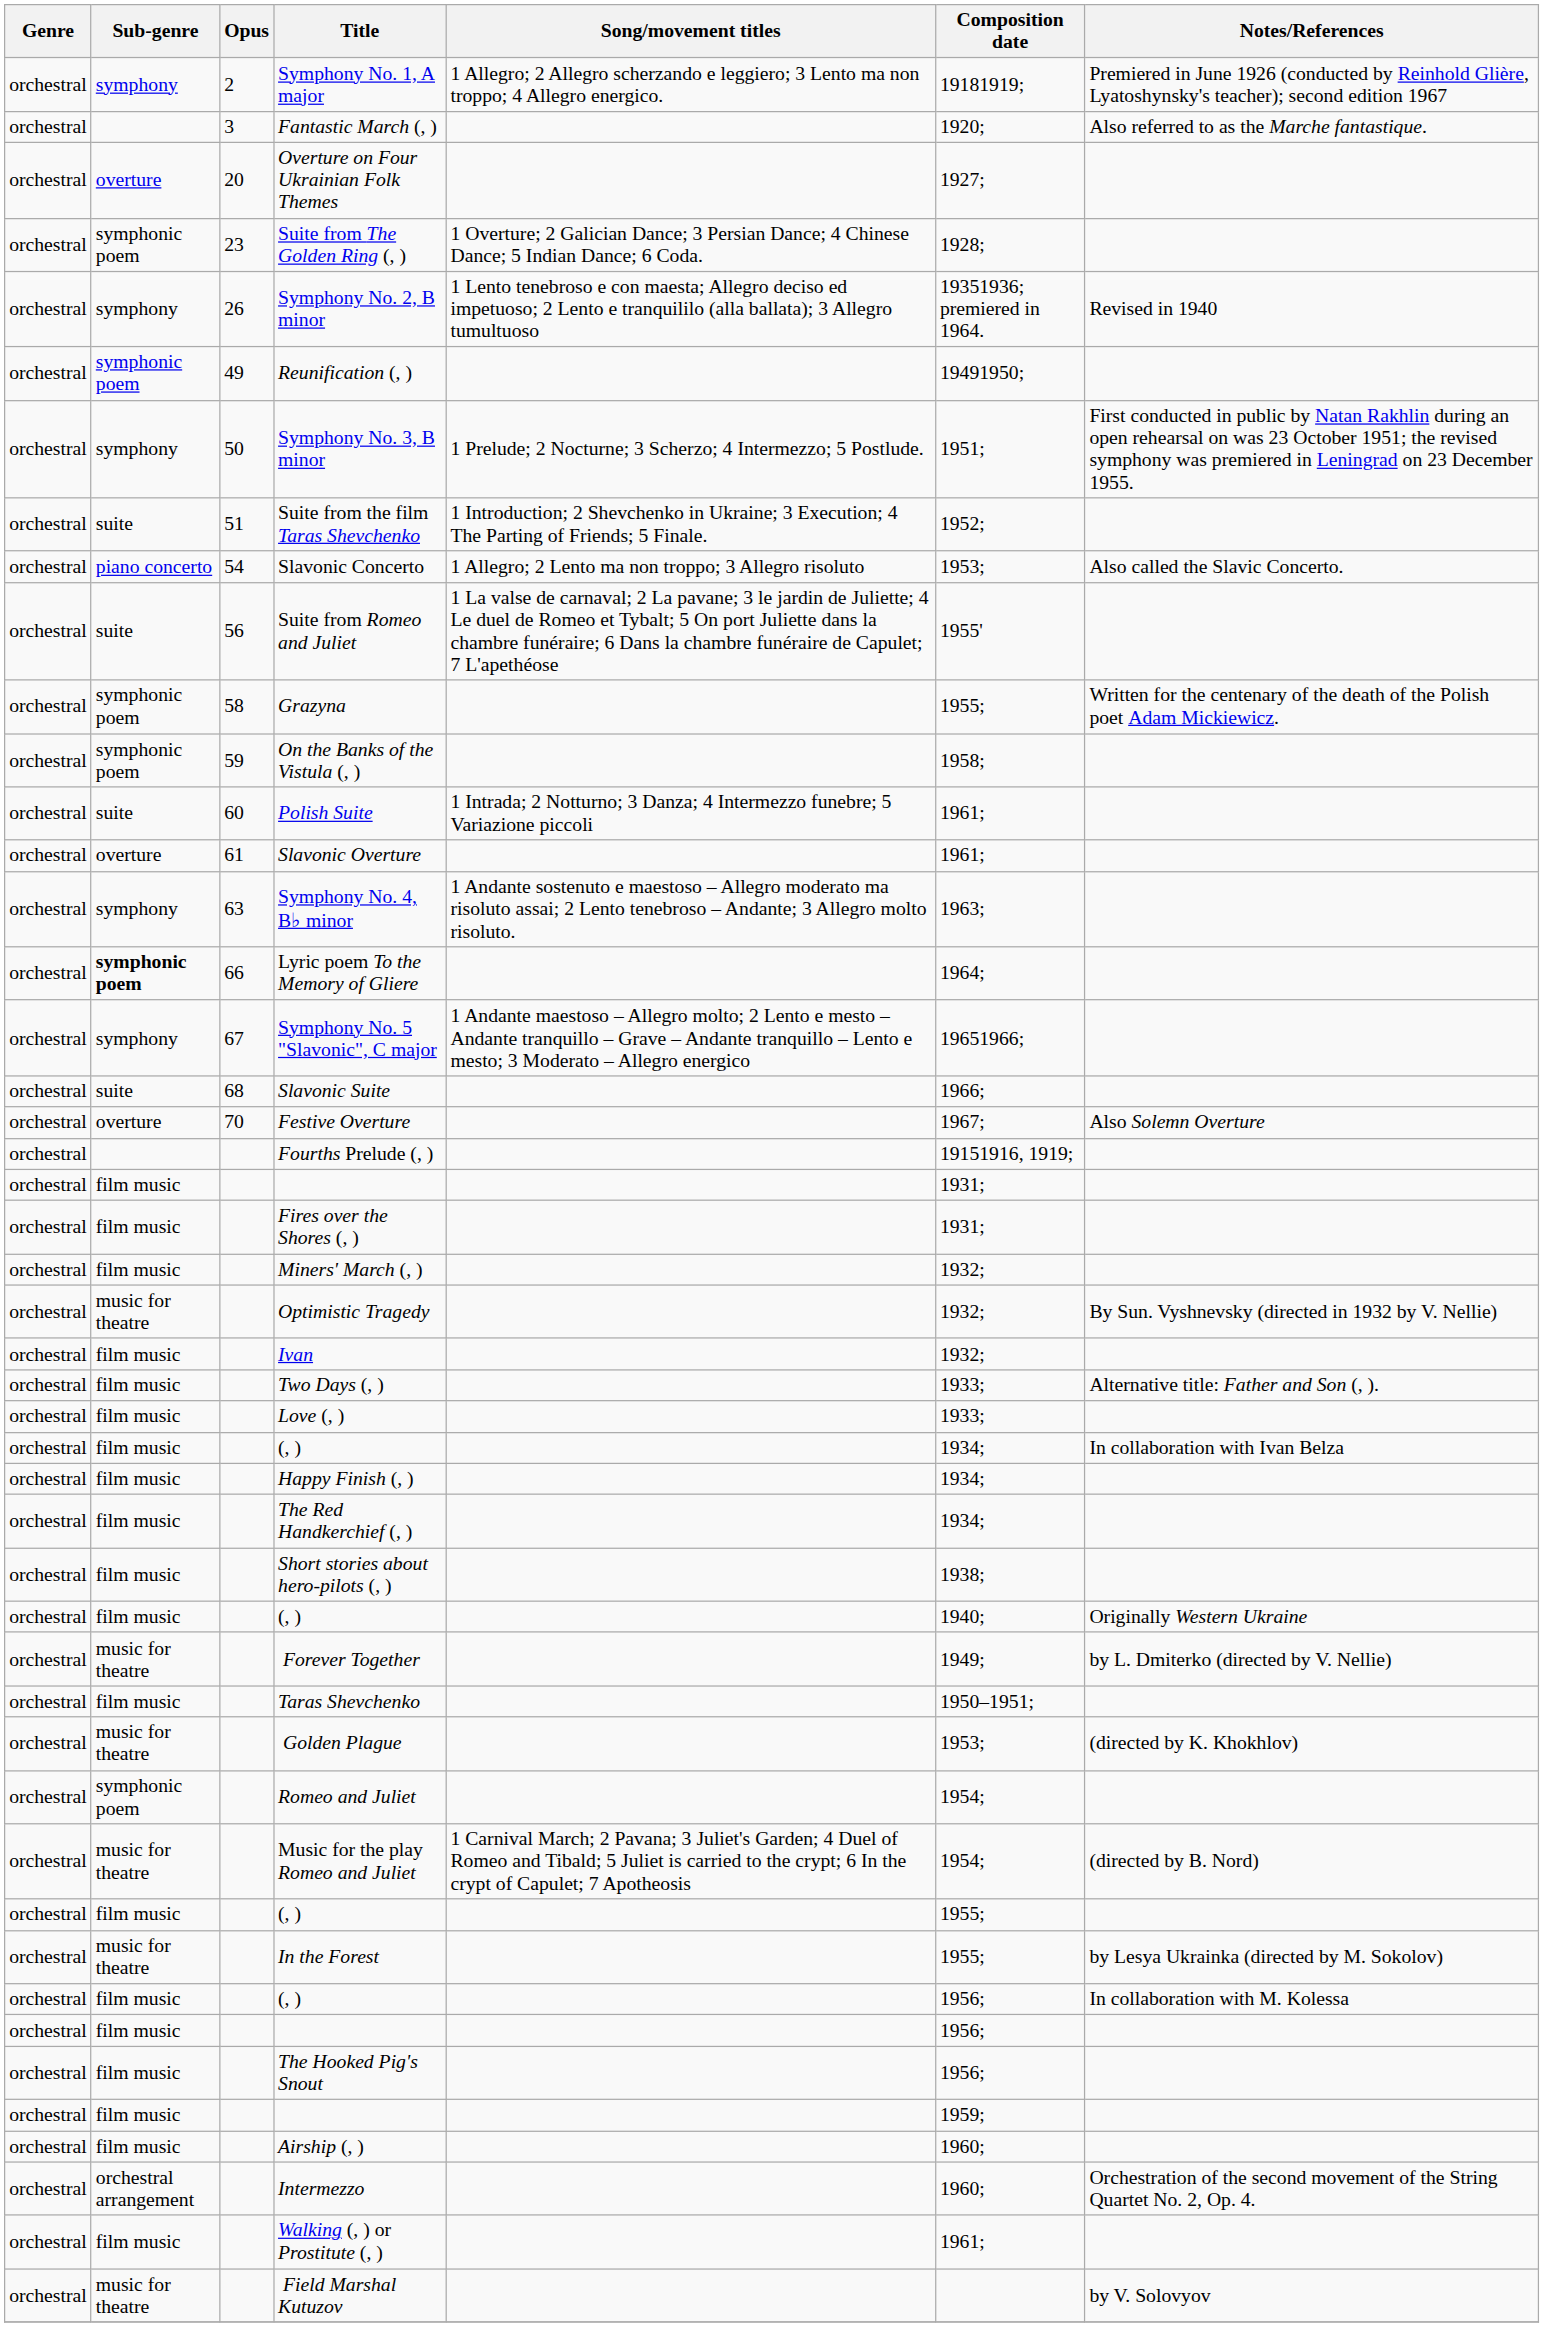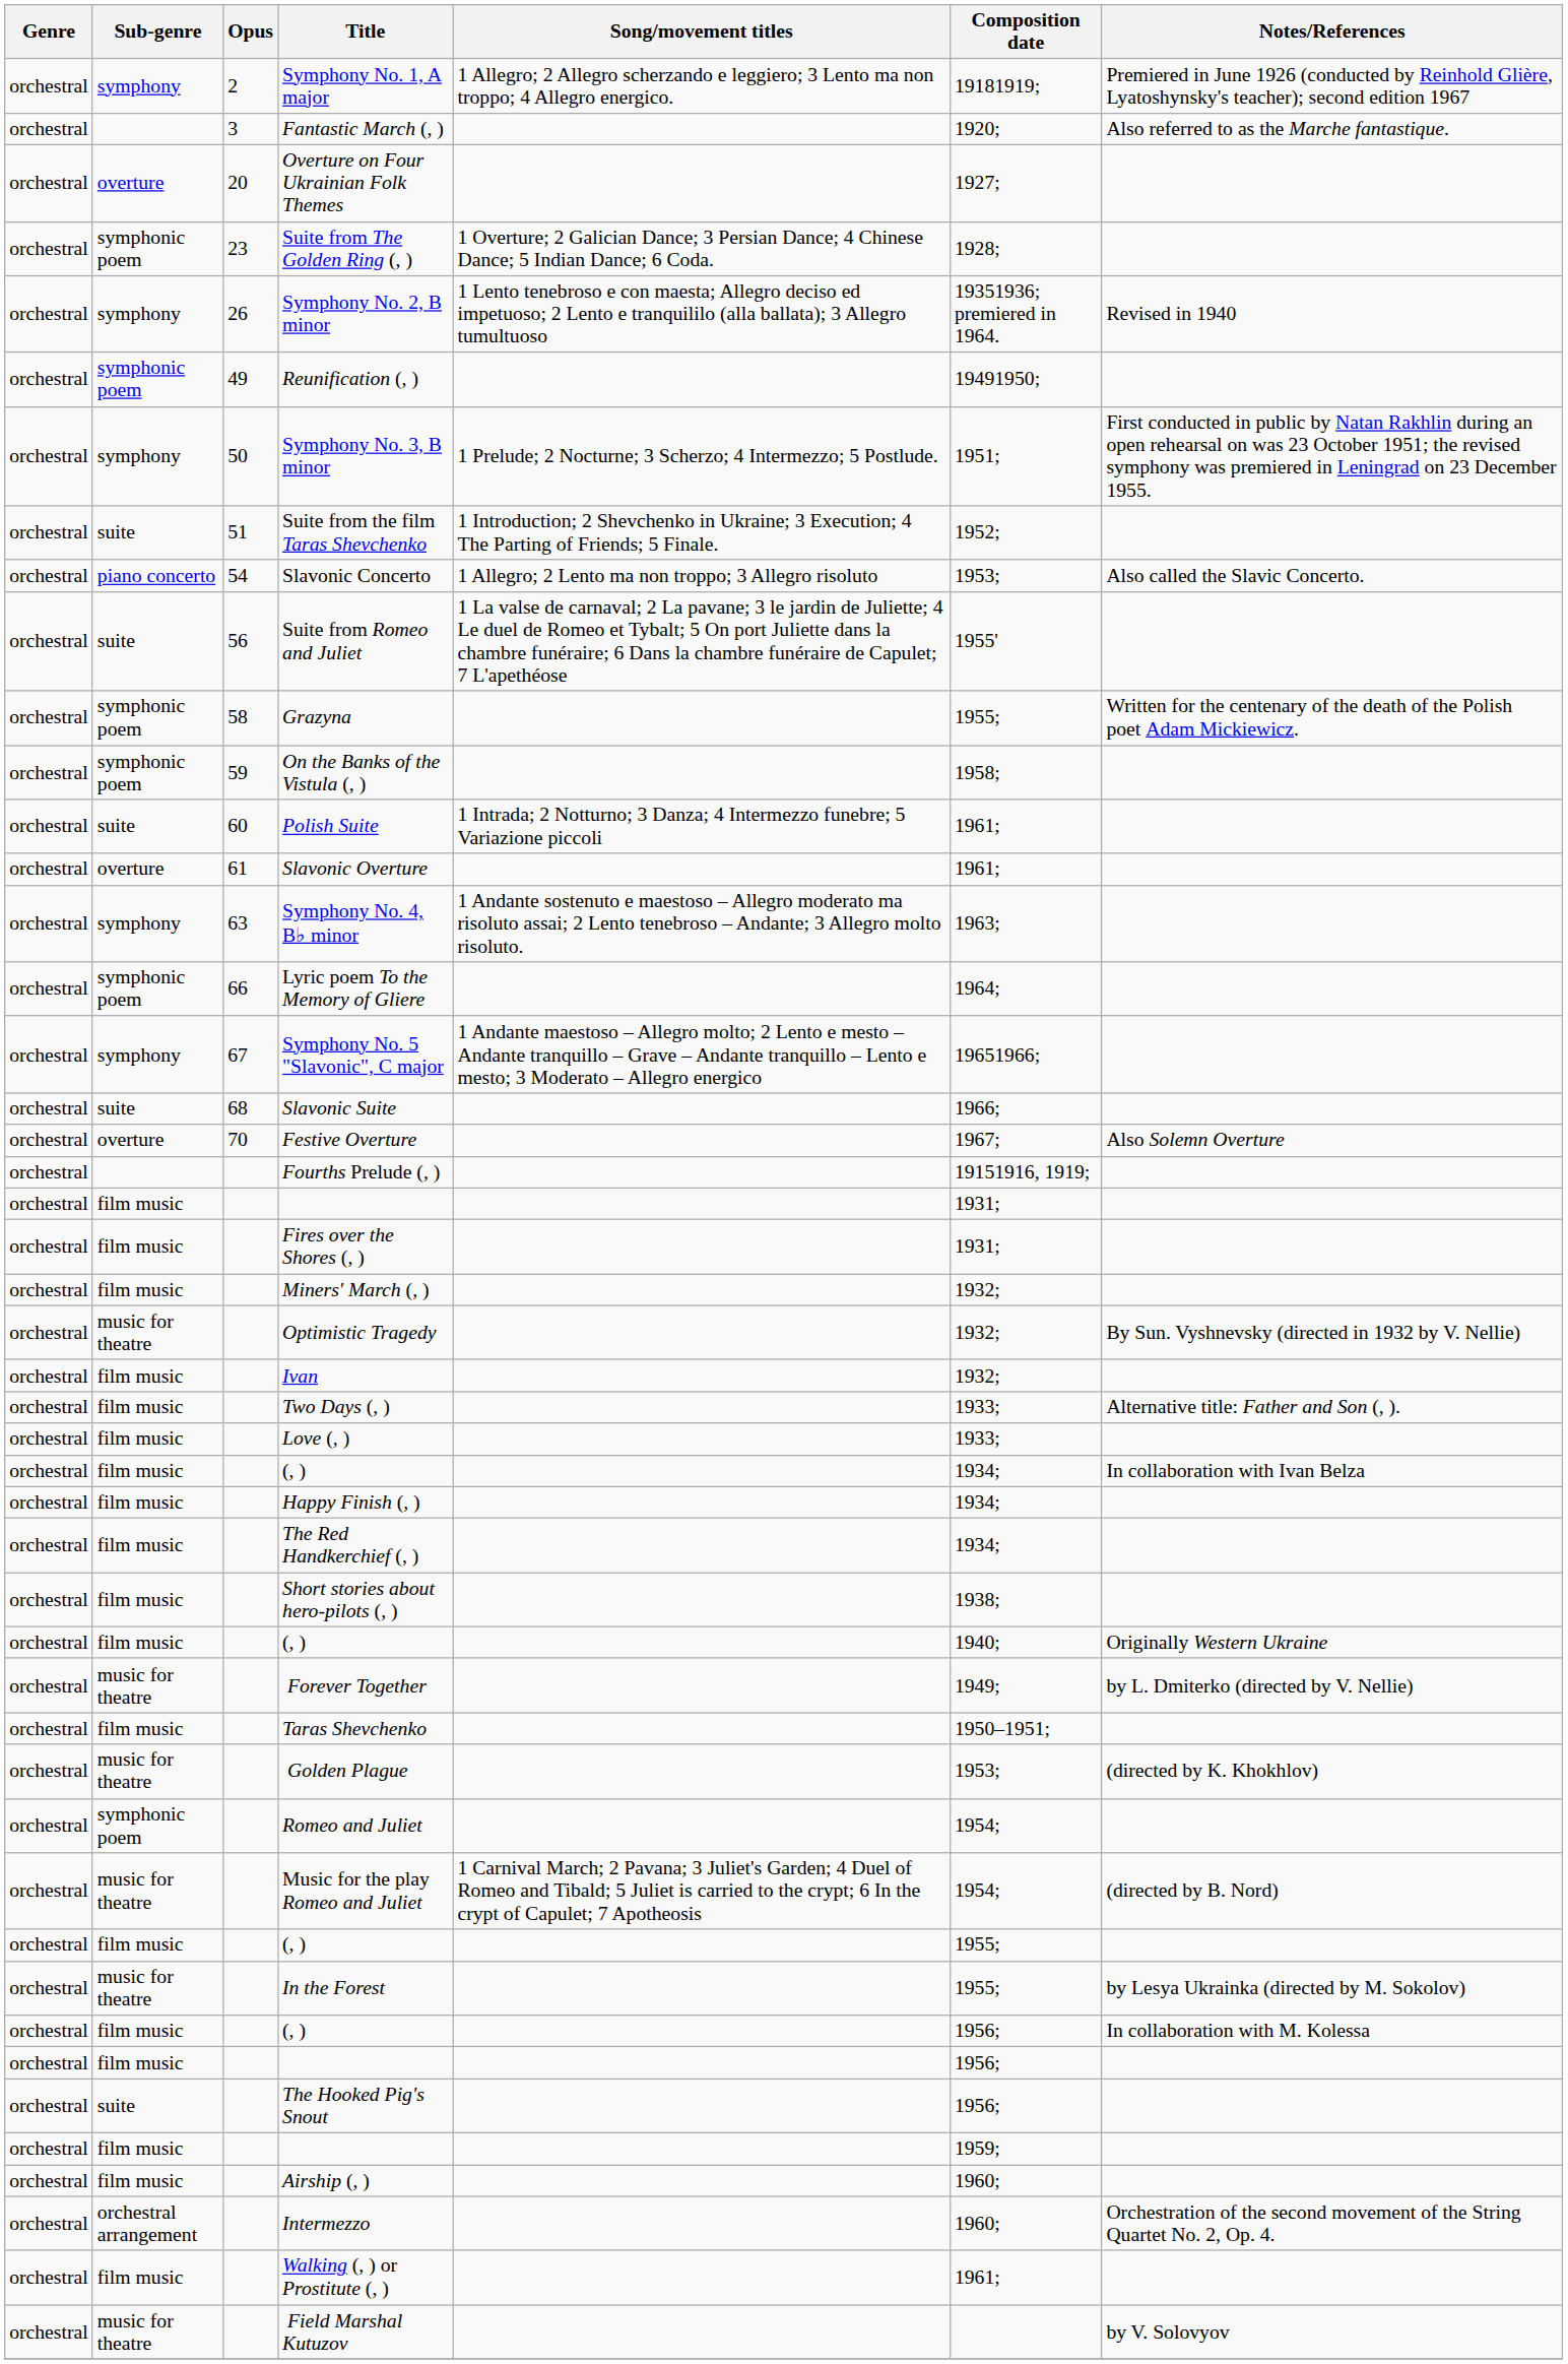Lyric poem To the Memory of Gliere | Sub-genre: bold -> normal
The Hooked Pig's Snout | Sub-genre: film music -> suite
